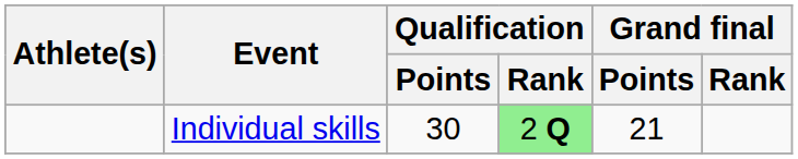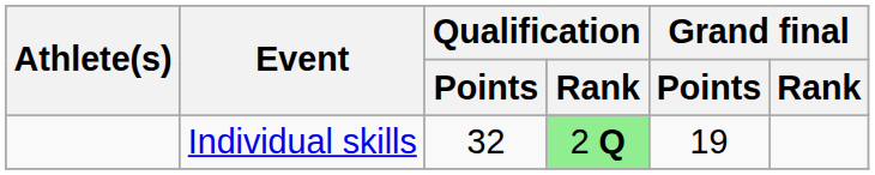Individual skills | Qualification / Points: 30 -> 32
Individual skills | Grand final / Points: 21 -> 19
